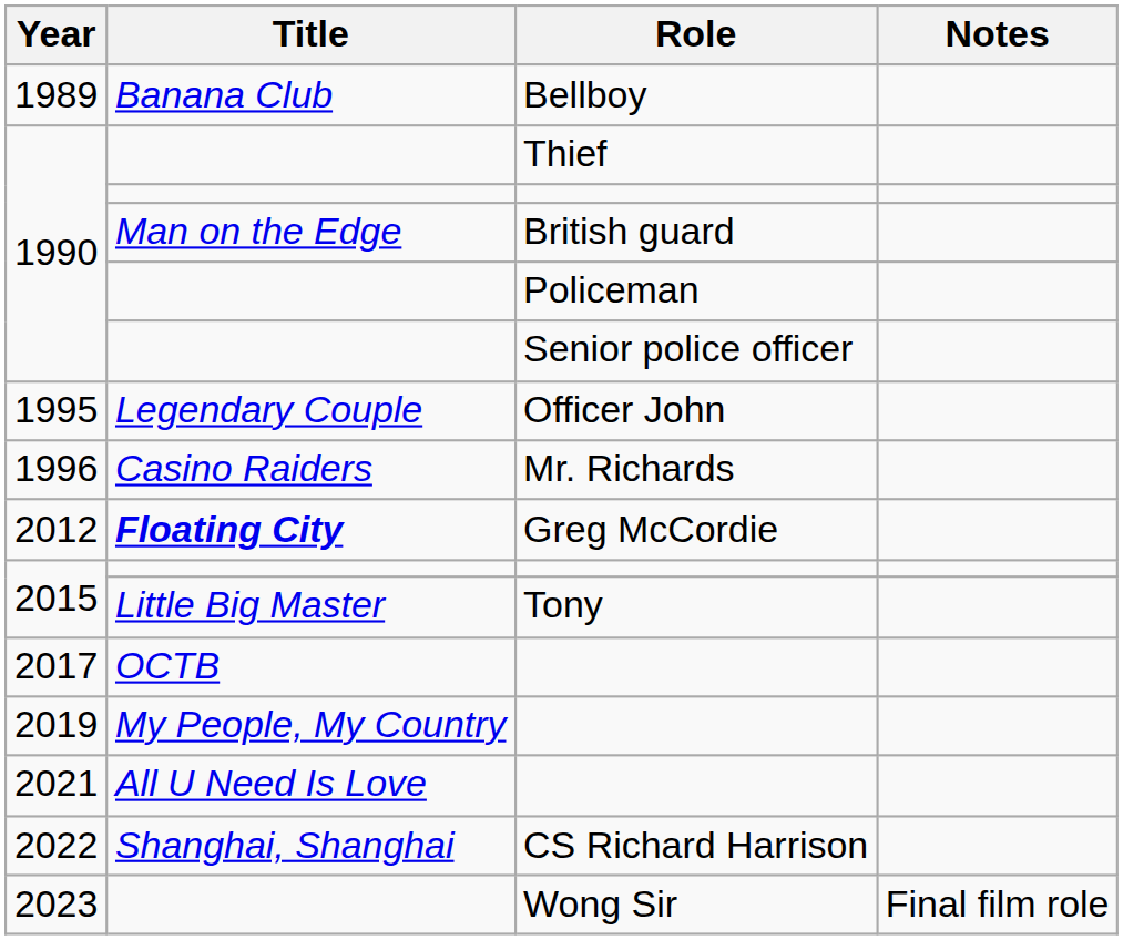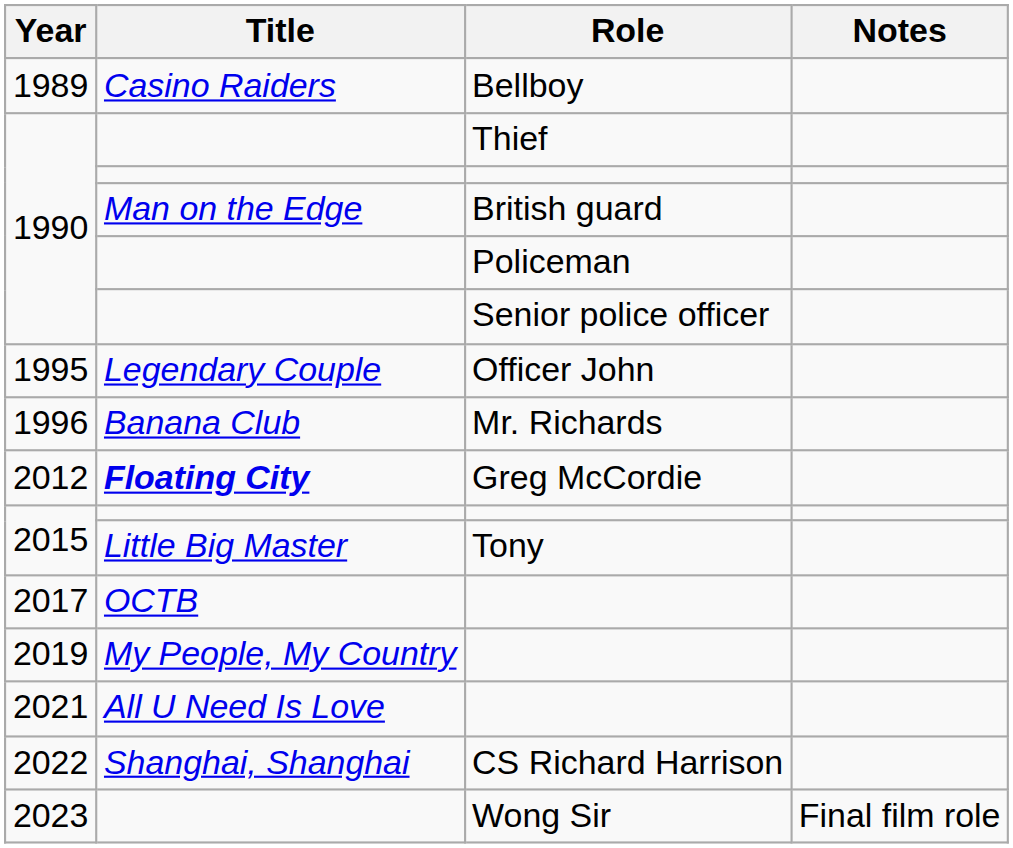Bellboy | Title: Banana Club -> Casino Raiders
Mr. Richards | Title: Casino Raiders -> Banana Club
